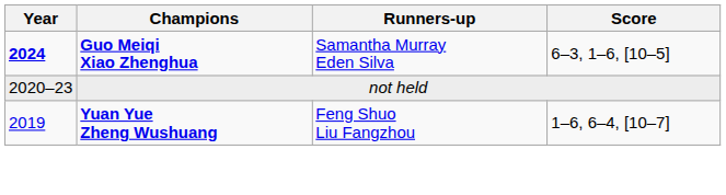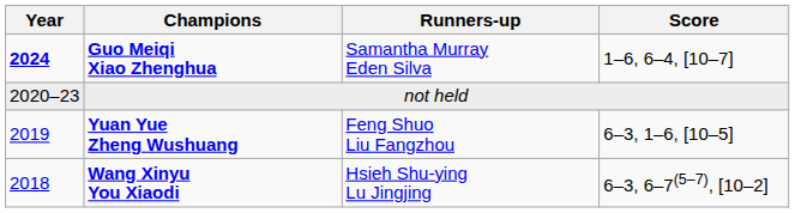Guo Meiqi Xiao Zhenghua | Score: 6–3, 1–6, [10–5] -> 1–6, 6–4, [10–7]
Yuan Yue Zheng Wushuang | Score: 1–6, 6–4, [10–7] -> 6–3, 1–6, [10–5]
+ row: 2018 | Wang Xinyu You Xiaodi | Hsieh Shu-ying Lu Jingjing | 6–3, 6–7(5–7), [10–2]
